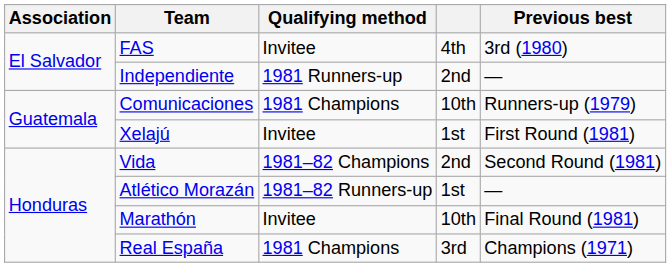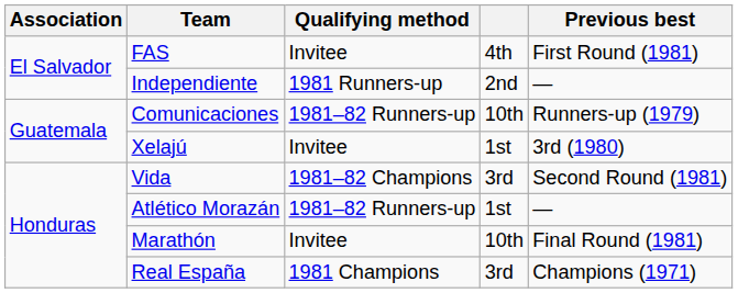FAS | Previous best: 3rd (1980) -> First Round (1981)
Comunicaciones | Qualifying method: 1981 Champions -> 1981–82 Runners-up
Xelajú | Previous best: First Round (1981) -> 3rd (1980)
Vida | column 4: 2nd -> 3rd
